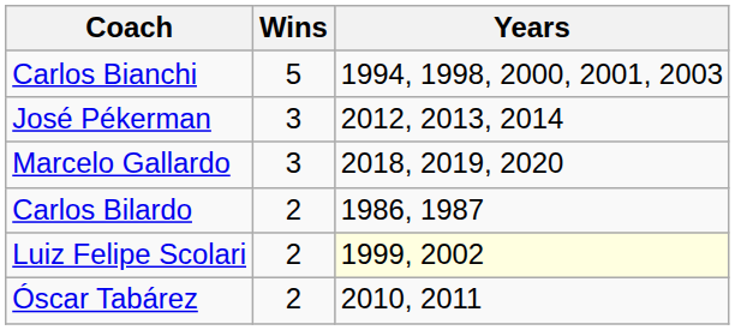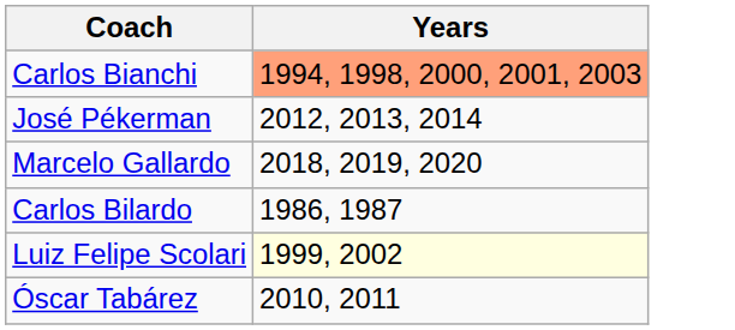- column: Wins | 5 | 3 | 3 | 2 | 2 | 2
Carlos Bianchi | Years: no background -> lightsalmon background
